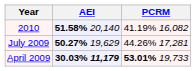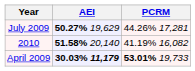rows swapped: 2010 <-> July 2009
